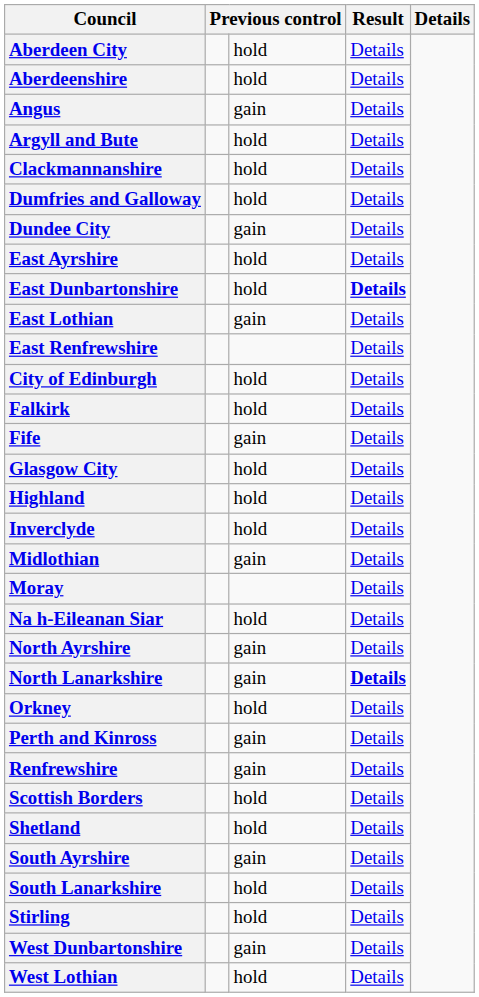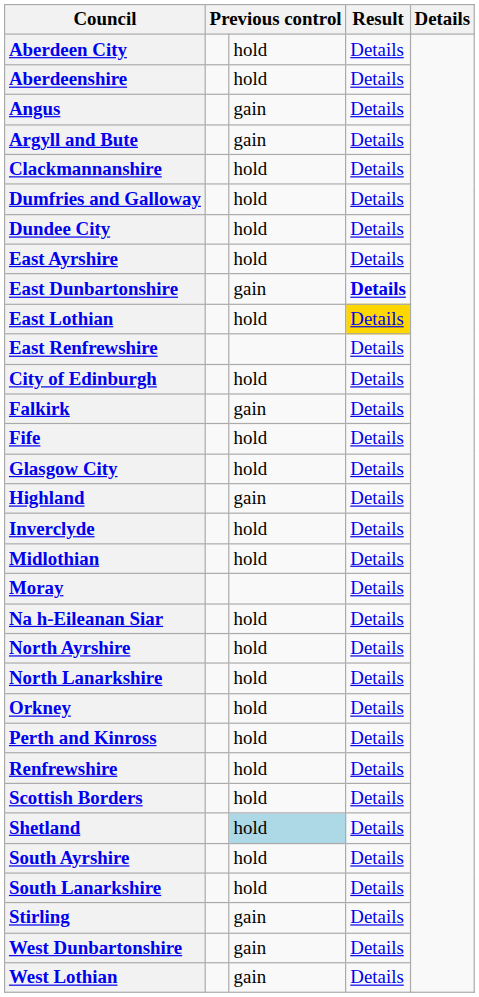Argyll and Bute | column 3: hold -> gain
Dundee City | column 3: gain -> hold
East Dunbartonshire | column 3: hold -> gain
East Lothian | column 3: gain -> hold
East Lothian | column 4: no background -> gold background
Falkirk | column 3: hold -> gain
Fife | column 3: gain -> hold
Highland | column 3: hold -> gain
Midlothian | column 3: gain -> hold
North Ayrshire | column 3: gain -> hold
North Lanarkshire | column 3: gain -> hold
North Lanarkshire | column 4: bold -> normal
Perth and Kinross | column 3: gain -> hold
Renfrewshire | column 3: gain -> hold
Shetland | column 3: no background -> lightblue background
South Ayrshire | column 3: gain -> hold
Stirling | column 3: hold -> gain
West Lothian | column 3: hold -> gain
